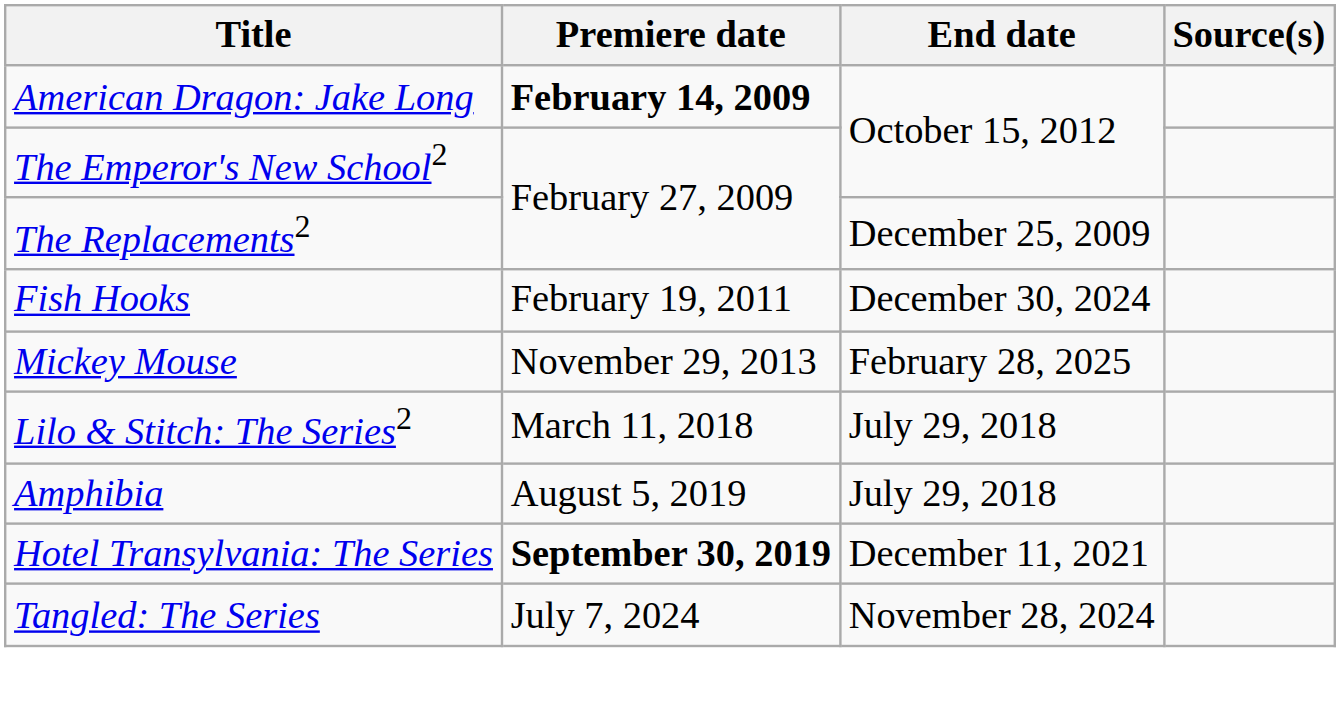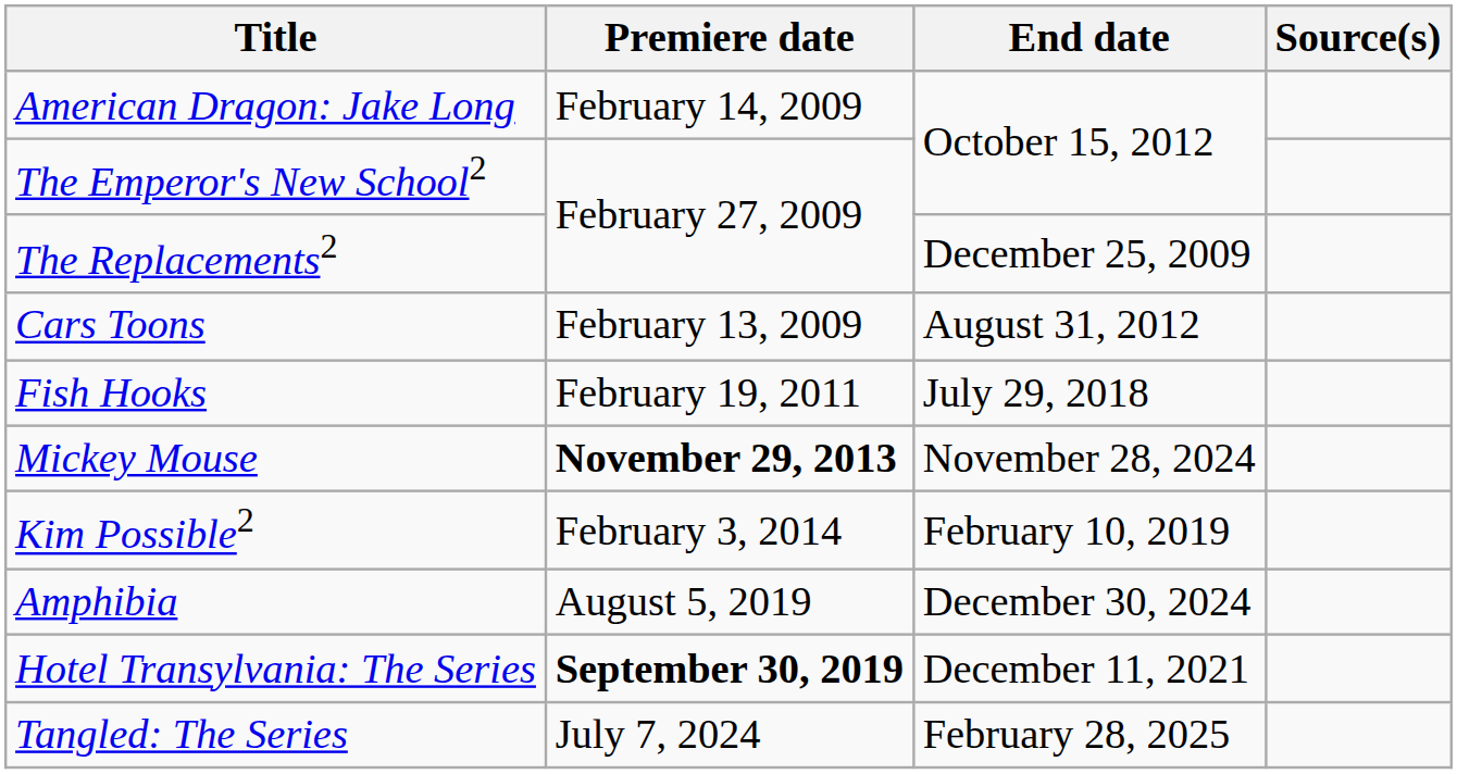American Dragon: Jake Long | Premiere date: bold -> normal
+ row: Cars Toons | February 13, 2009 | August 31, 2012
Fish Hooks | End date: December 30, 2024 -> July 29, 2018
Mickey Mouse | Premiere date: normal -> bold
Mickey Mouse | End date: February 28, 2025 -> November 28, 2024
+ row: Kim Possible2 | February 3, 2014 | February 10, 2019
- row: Lilo & Stitch: The Series2 | March 11, 2018 | July 29, 2018
Amphibia | End date: July 29, 2018 -> December 30, 2024
Tangled: The Series | End date: November 28, 2024 -> February 28, 2025
